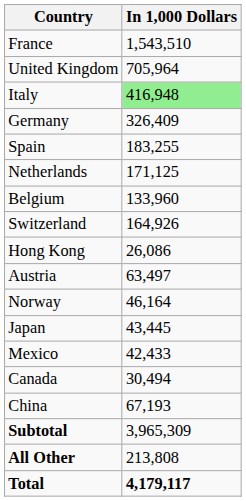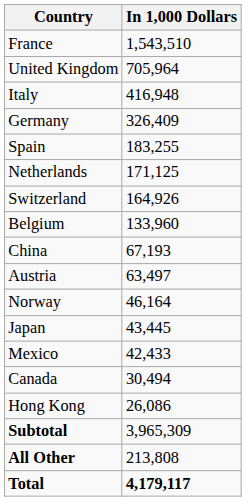Italy | In 1,000 Dollars: lightgreen background -> no background
rows swapped: Switzerland <-> Belgium
rows swapped: China <-> Hong Kong
